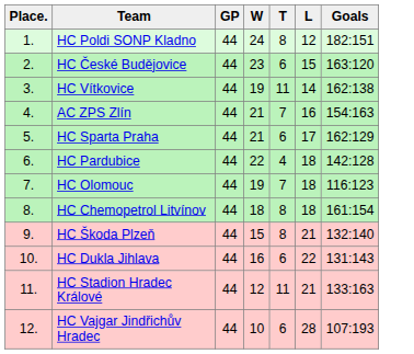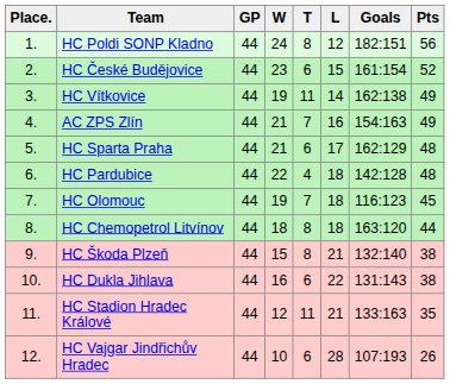+ column: Pts | 56 | 52 | 49 | 49 | 48 | 48 | 45 | 44 | 38 | 38 | 35 | 26
HC České Budějovice | Goals: 163:120 -> 161:154
HC Chemopetrol Litvínov | Goals: 161:154 -> 163:120
